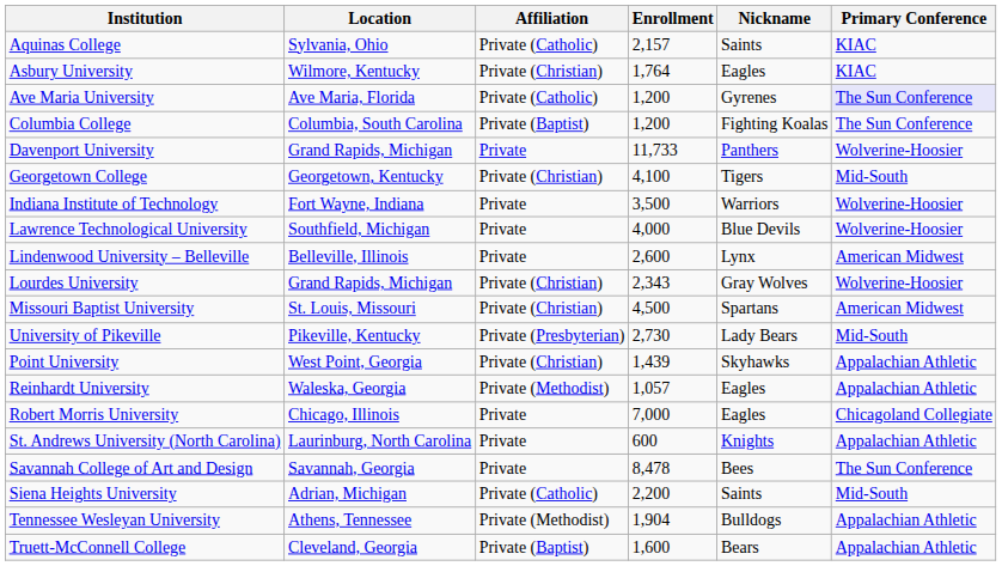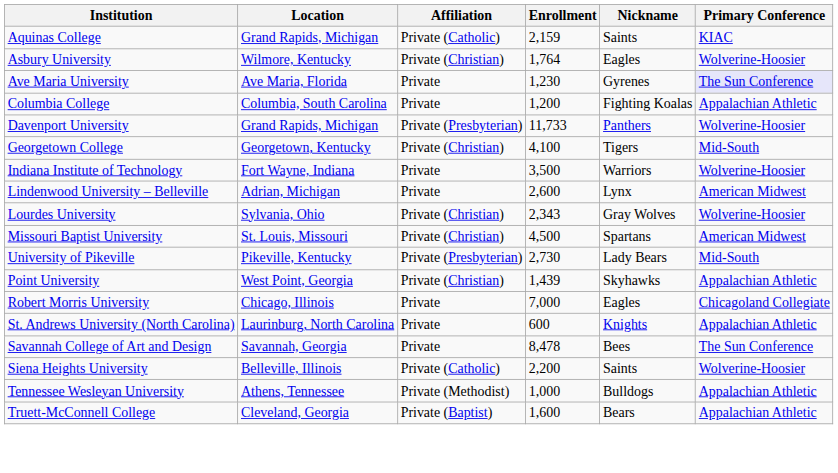Aquinas College | Location: Sylvania, Ohio -> Grand Rapids, Michigan
Aquinas College | Enrollment: 2,157 -> 2,159
Asbury University | Primary Conference: KIAC -> Wolverine-Hoosier
Ave Maria University | Affiliation: Private (Catholic) -> Private
Ave Maria University | Enrollment: 1,200 -> 1,230
Columbia College | Affiliation: Private (Baptist) -> Private
Columbia College | Primary Conference: The Sun Conference -> Appalachian Athletic
Davenport University | Affiliation: Private -> Private (Presbyterian)
- row: Lawrence Technological University | Southfield, Michigan | Private | 4,000 | Blue Devils | Wolverine-Hoosier
Lindenwood University – Belleville | Location: Belleville, Illinois -> Adrian, Michigan
Lourdes University | Location: Grand Rapids, Michigan -> Sylvania, Ohio
- row: Reinhardt University | Waleska, Georgia | Private (Methodist) | 1,057 | Eagles | Appalachian Athletic
Siena Heights University | Location: Adrian, Michigan -> Belleville, Illinois
Siena Heights University | Primary Conference: Mid-South -> Wolverine-Hoosier
Tennessee Wesleyan University | Enrollment: 1,904 -> 1,000
